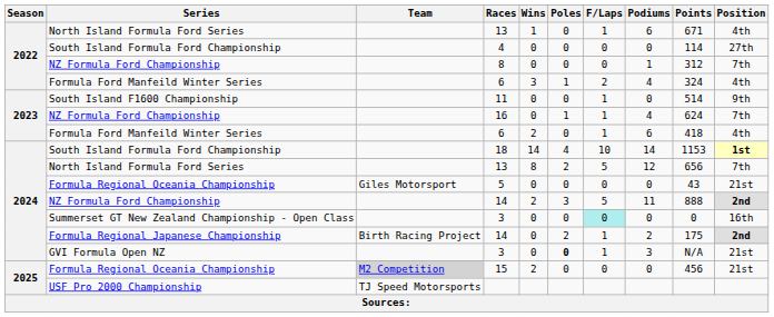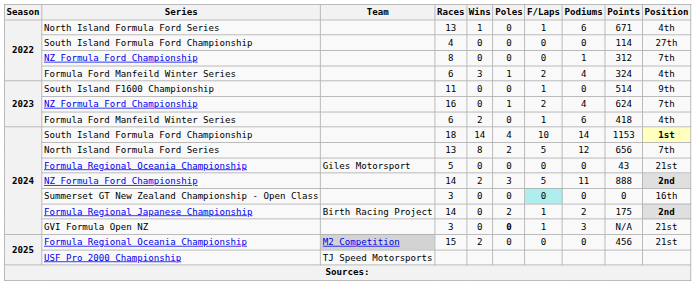16 | F/Laps: 1 -> 2
